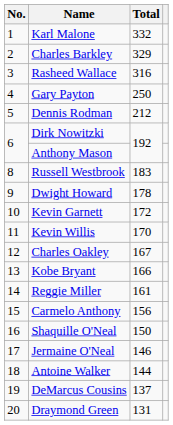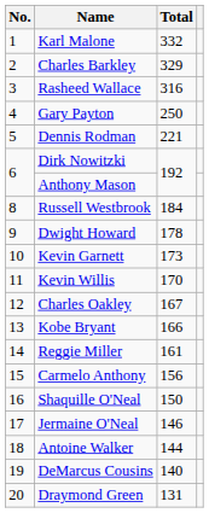Dennis Rodman | Total: 212 -> 221
Russell Westbrook | Total: 183 -> 184
Kevin Garnett | Total: 172 -> 173
DeMarcus Cousins | Total: 137 -> 140
